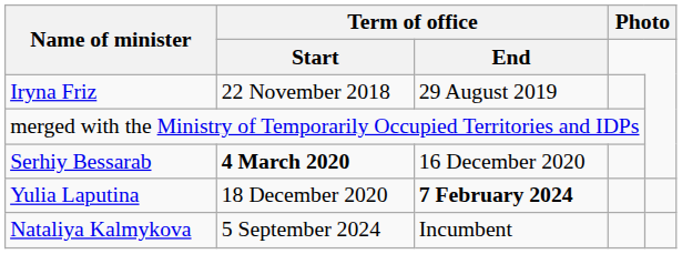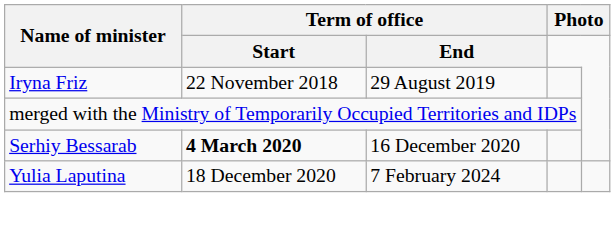Yulia Laputina | Term of office / End: bold -> normal
- row: Nataliya Kalmykova | 5 September 2024 | Incumbent
